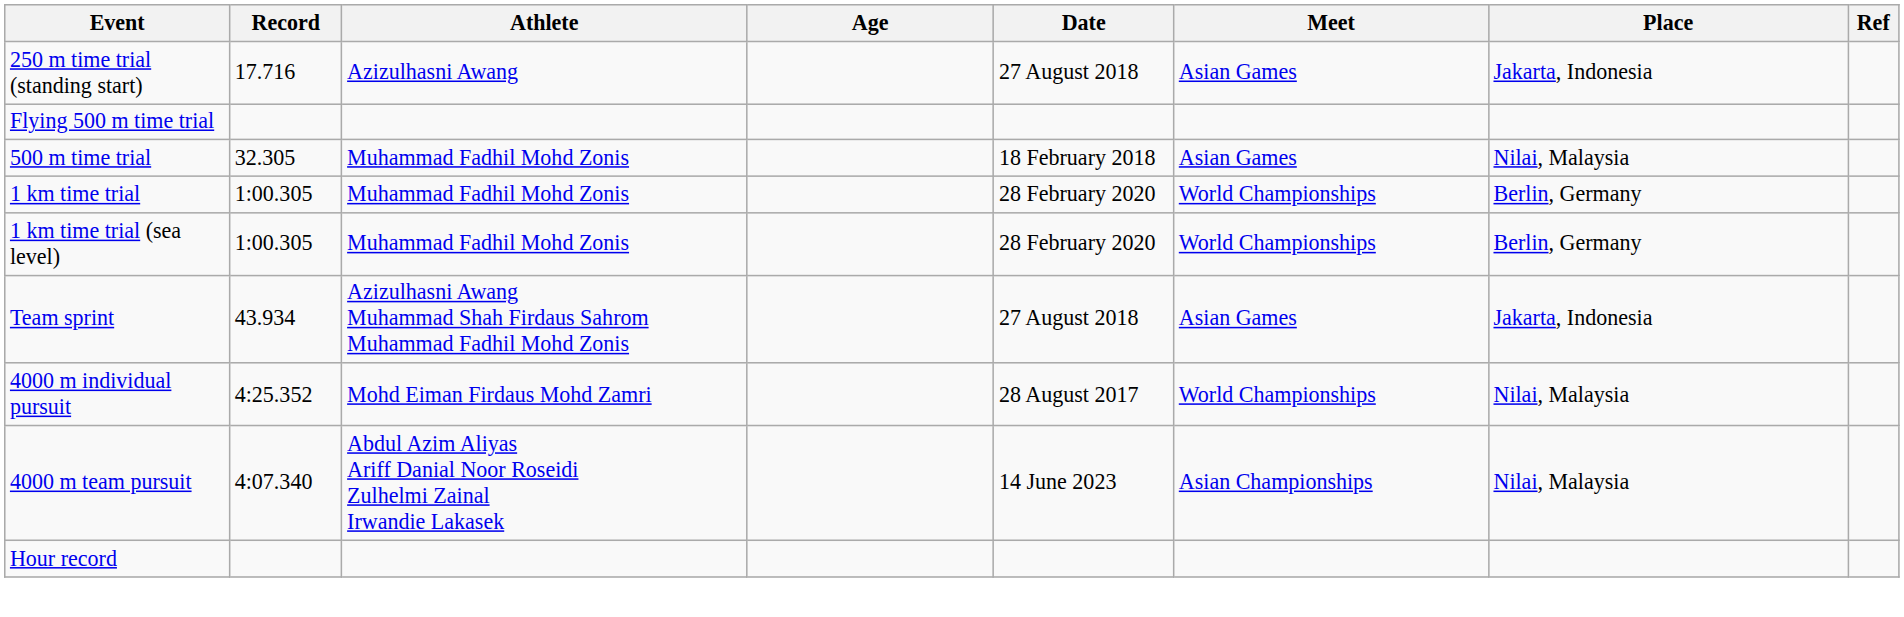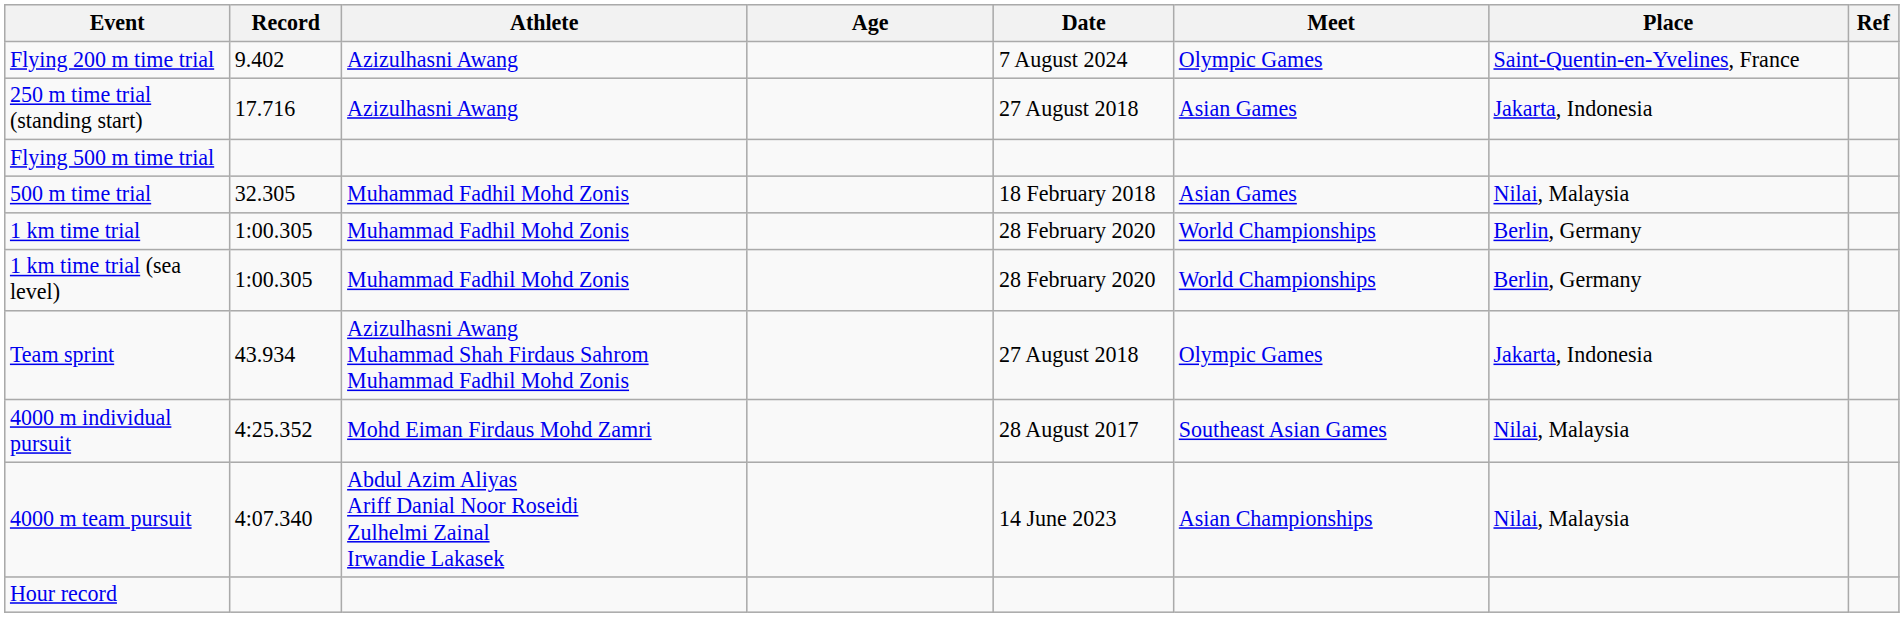+ row: Flying 200 m time trial | 9.402 | Azizulhasni Awang | 7 August 2024 | Olympic Games | Saint-Quentin-en-Yvelines, France
Team sprint | Meet: Asian Games -> Olympic Games
4000 m individual pursuit | Meet: World Championships -> Southeast Asian Games
